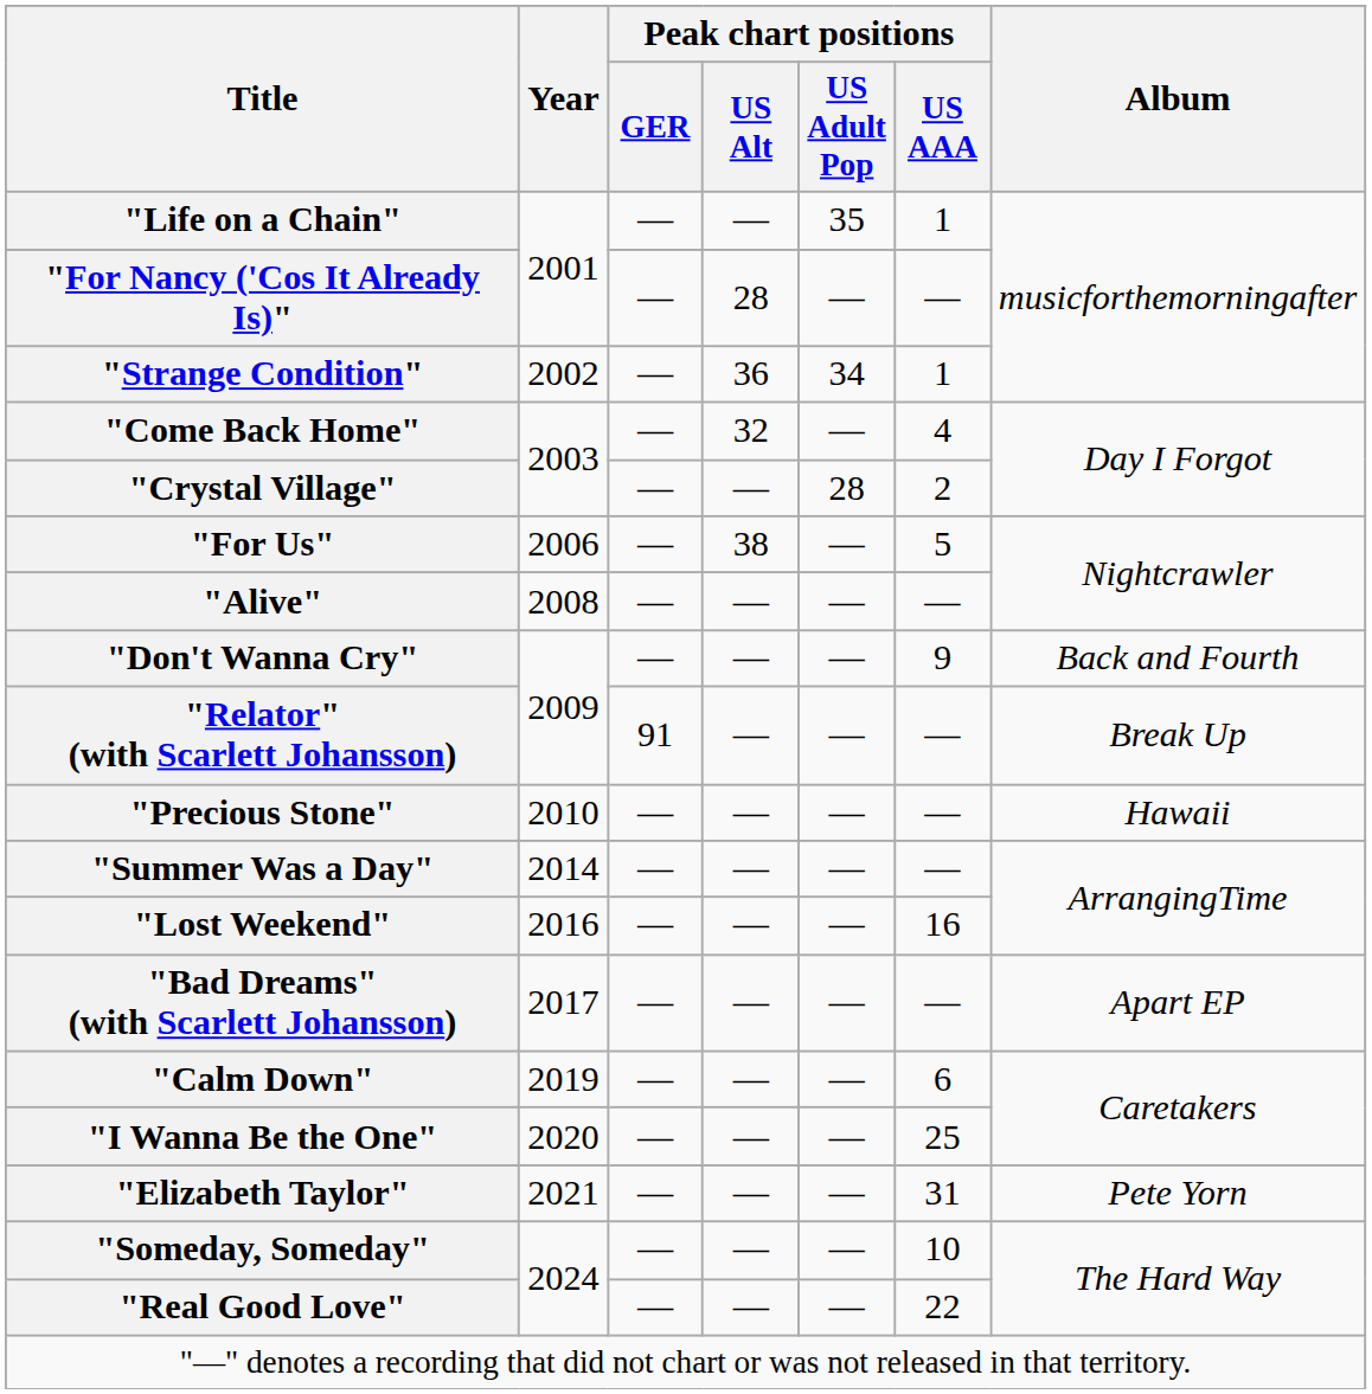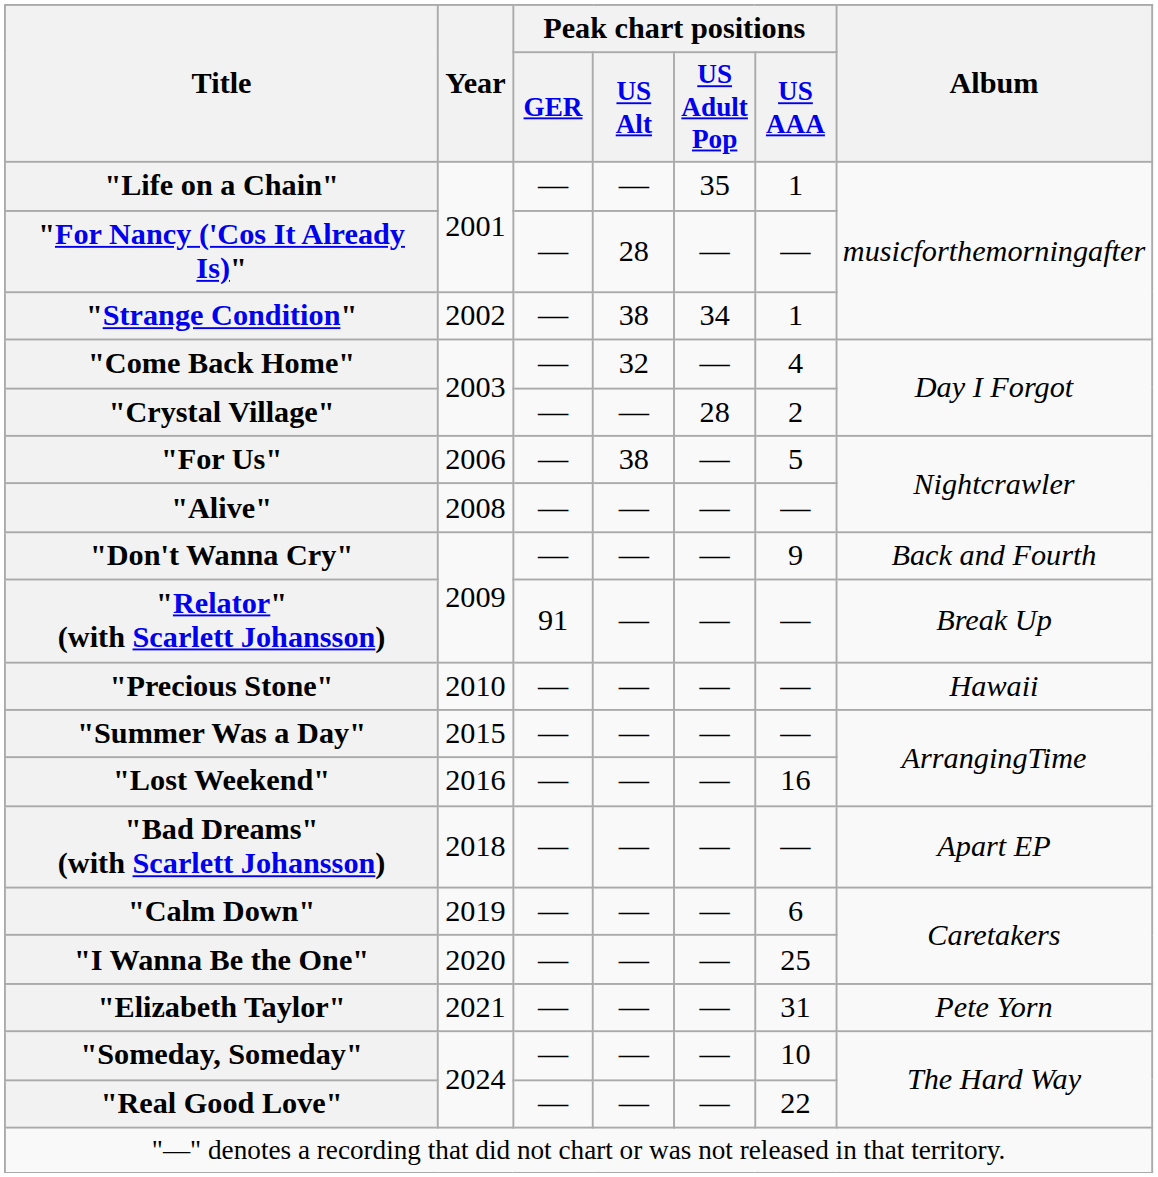"Strange Condition" | Peak chart positions / US Alt: 36 -> 38
"Summer Was a Day" | Year: 2014 -> 2015
"Bad Dreams" (with Scarlett Johansson) | Year: 2017 -> 2018
